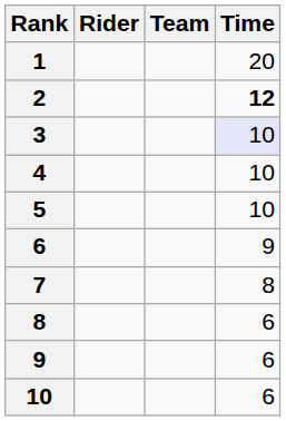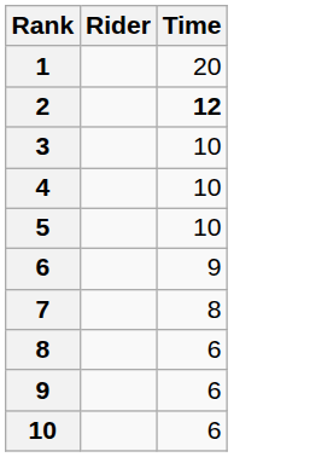- column: Team
3 | Time: lavender background -> no background
